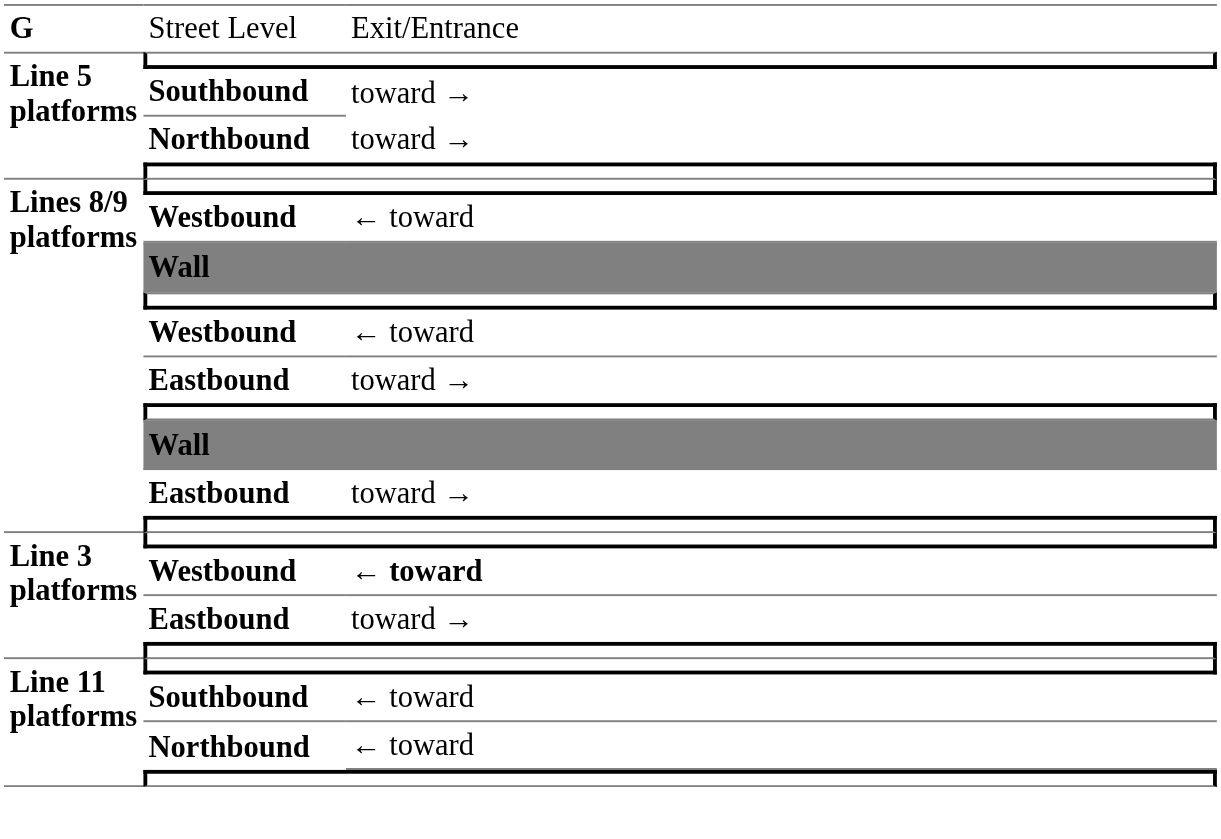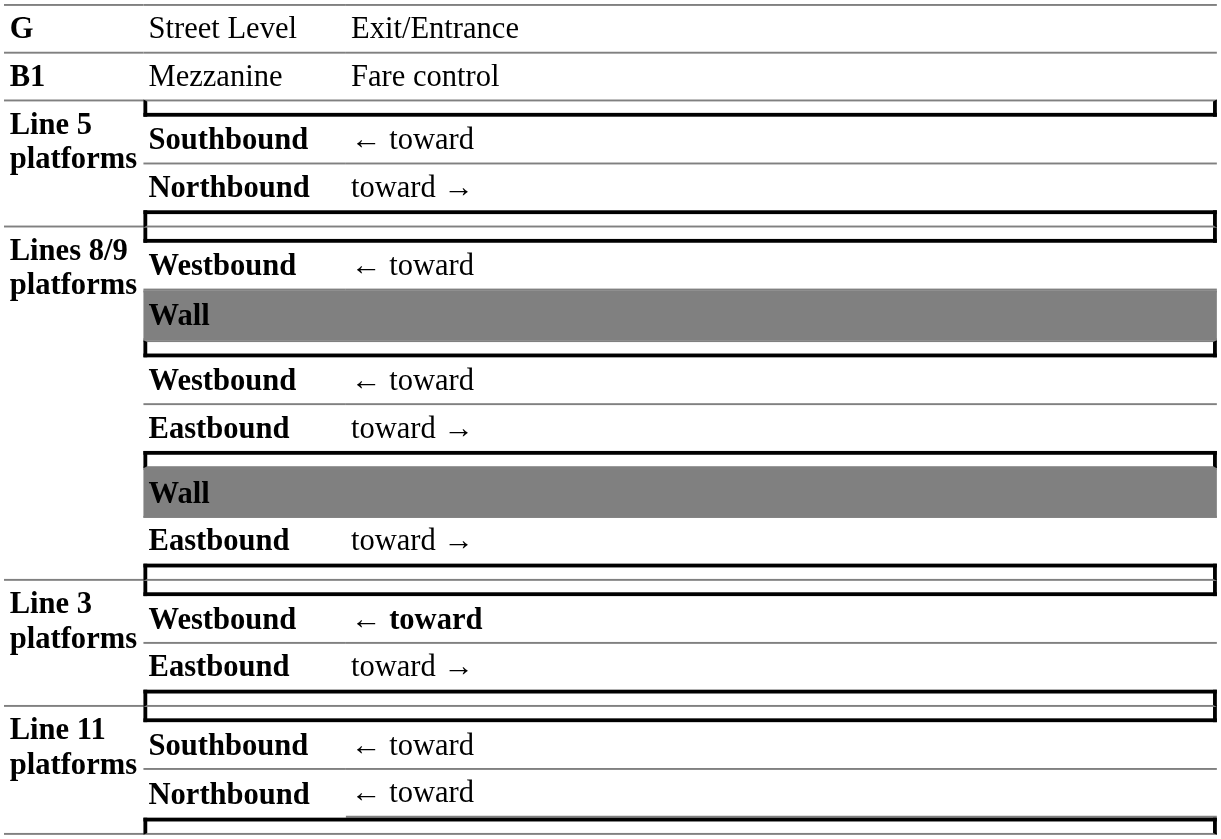+ row: B1 | Mezzanine | Fare control
Line 5 platforms / Southbound | column 3: toward → -> ← toward
